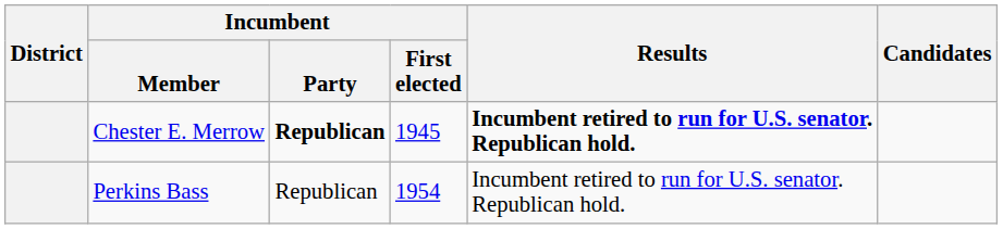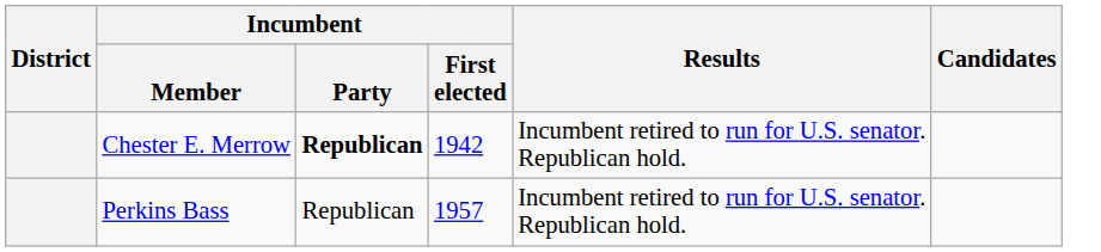Chester E. Merrow | Incumbent / First elected: 1945 -> 1942
Chester E. Merrow | Results: bold -> normal
Perkins Bass | Incumbent / First elected: 1954 -> 1957
